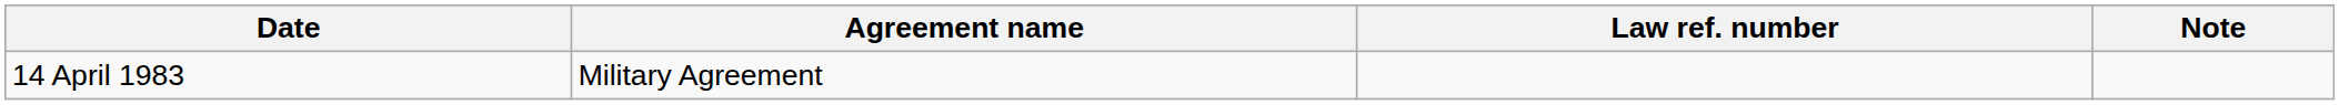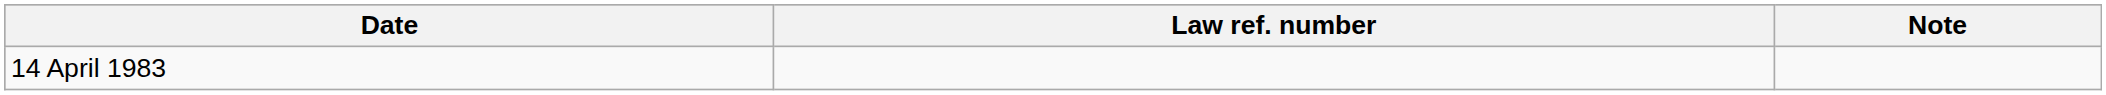- column: Agreement name | Military Agreement
